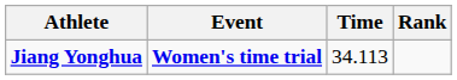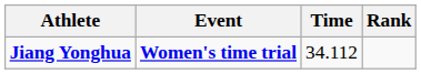Jiang Yonghua | Time: 34.113 -> 34.112
